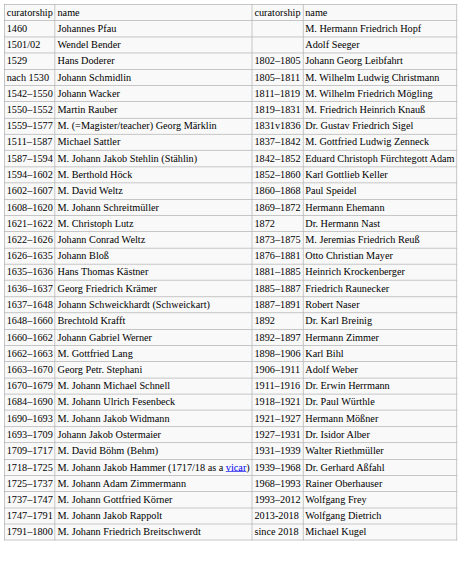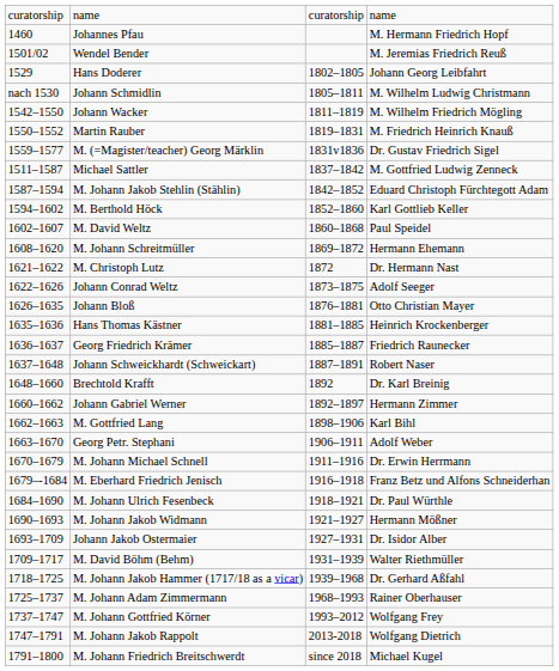Wendel Bender | column 4: Adolf Seeger -> M. Jeremias Friedrich Reuß
Johann Conrad Weltz | column 4: M. Jeremias Friedrich Reuß -> Adolf Seeger
+ row: 1679–-1684 | M. Eberhard Friedrich Jenisch | 1916–1918 | Franz Betz und Alfons Schneiderhan
